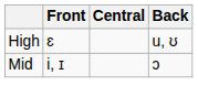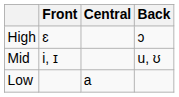High | Back: u, ʊ -> ɔ
Mid | Back: ɔ -> u, ʊ
+ row: Low | a
